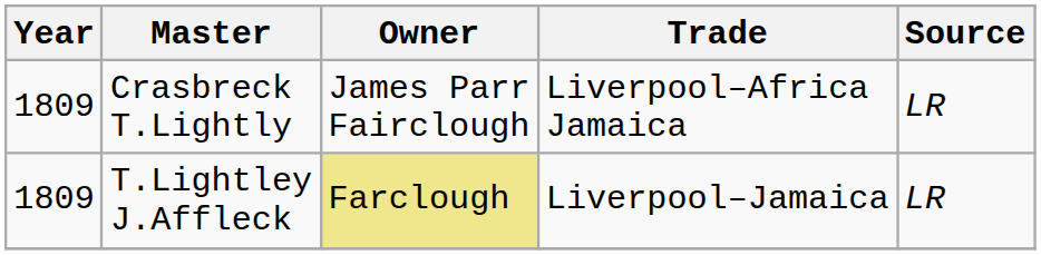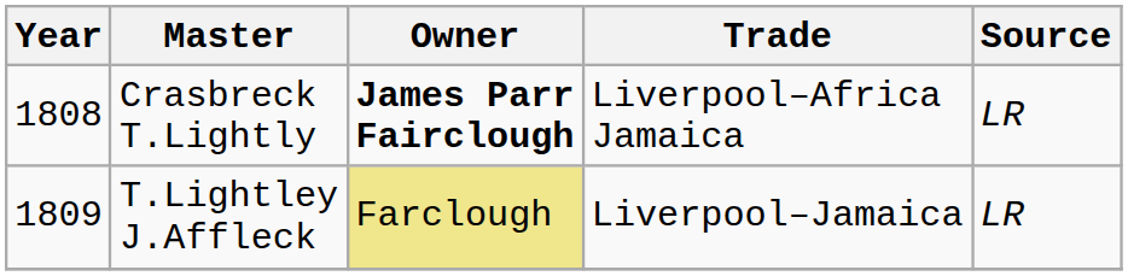Crasbreck T.Lightly | Year: 1809 -> 1808
Crasbreck T.Lightly | Owner: normal -> bold
